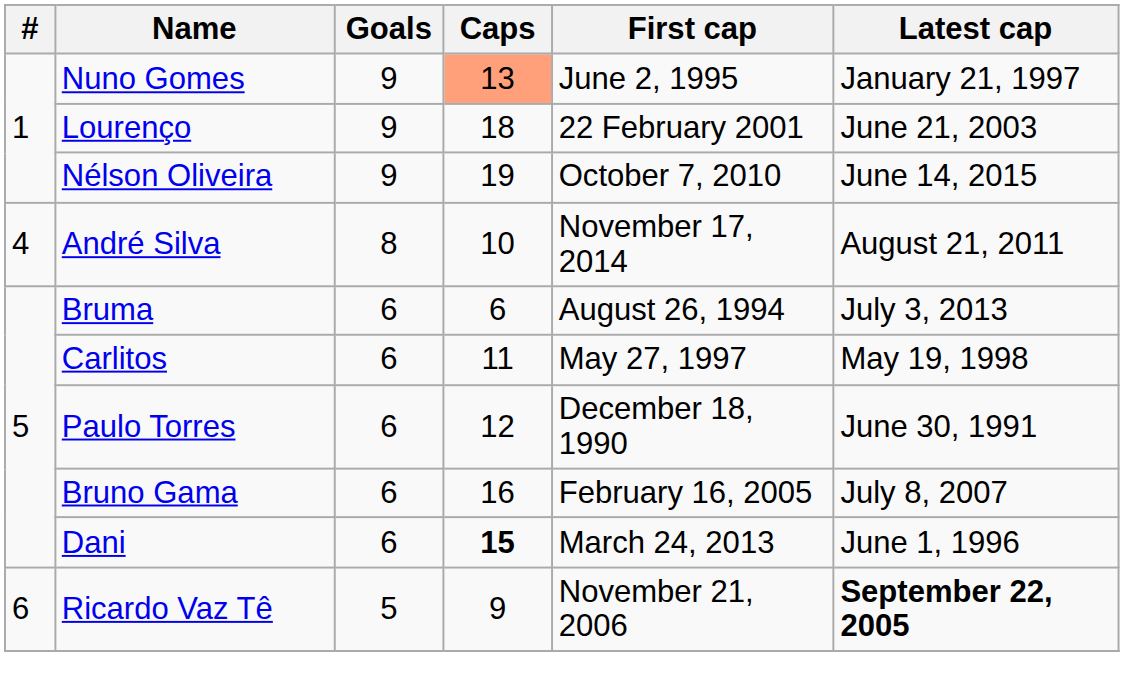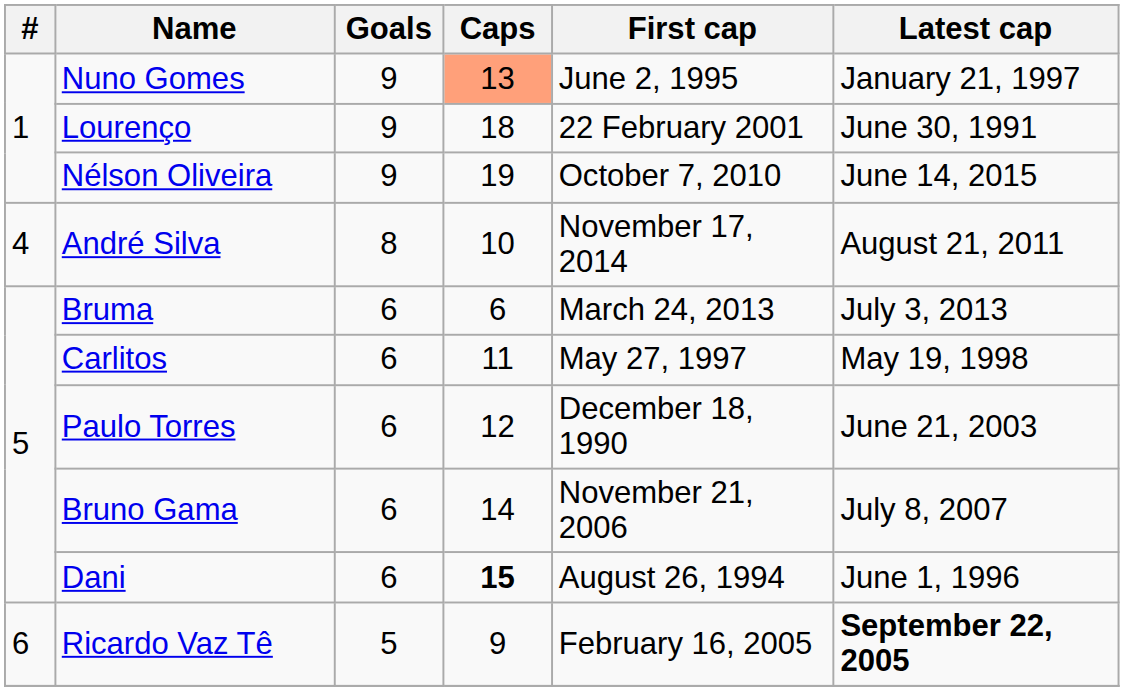Lourenço | Latest cap: June 21, 2003 -> June 30, 1991
Bruma | First cap: August 26, 1994 -> March 24, 2013
Paulo Torres | Latest cap: June 30, 1991 -> June 21, 2003
Bruno Gama | Caps: 16 -> 14
Bruno Gama | First cap: February 16, 2005 -> November 21, 2006
Dani | First cap: March 24, 2013 -> August 26, 1994
Ricardo Vaz Tê | First cap: November 21, 2006 -> February 16, 2005
